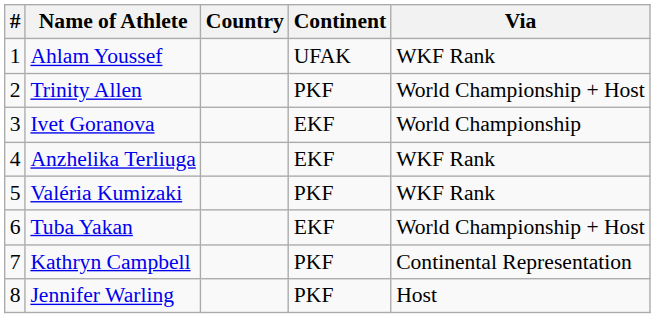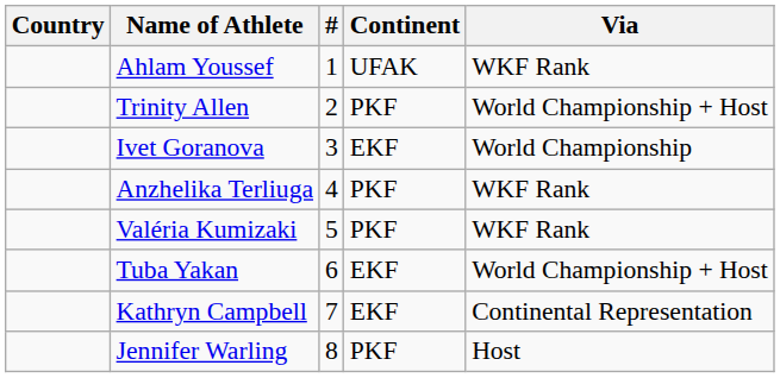columns swapped: # <-> Country
Anzhelika Terliuga | Continent: EKF -> PKF
Kathryn Campbell | Continent: PKF -> EKF
